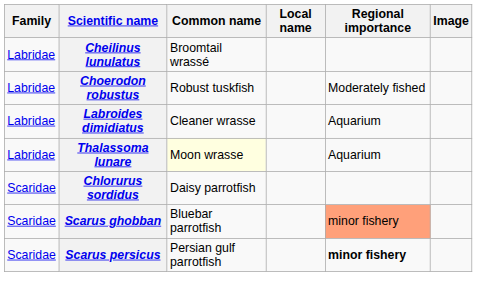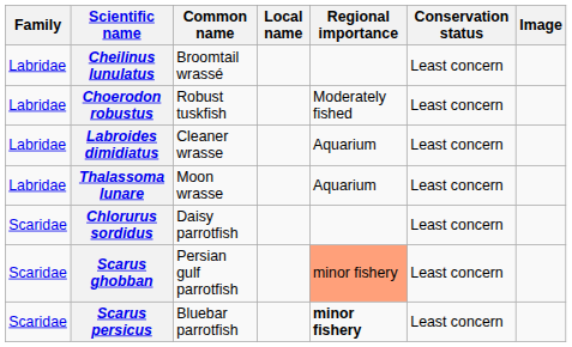+ column: Conservation status | Least concern | Least concern | Least concern | Least concern | Least concern | Least concern | Least concern
Thalassoma lunare | Common name: lightyellow background -> no background
Scarus ghobban | Common name: Bluebar parrotfish -> Persian gulf parrotfish
Scarus persicus | Common name: Persian gulf parrotfish -> Bluebar parrotfish
